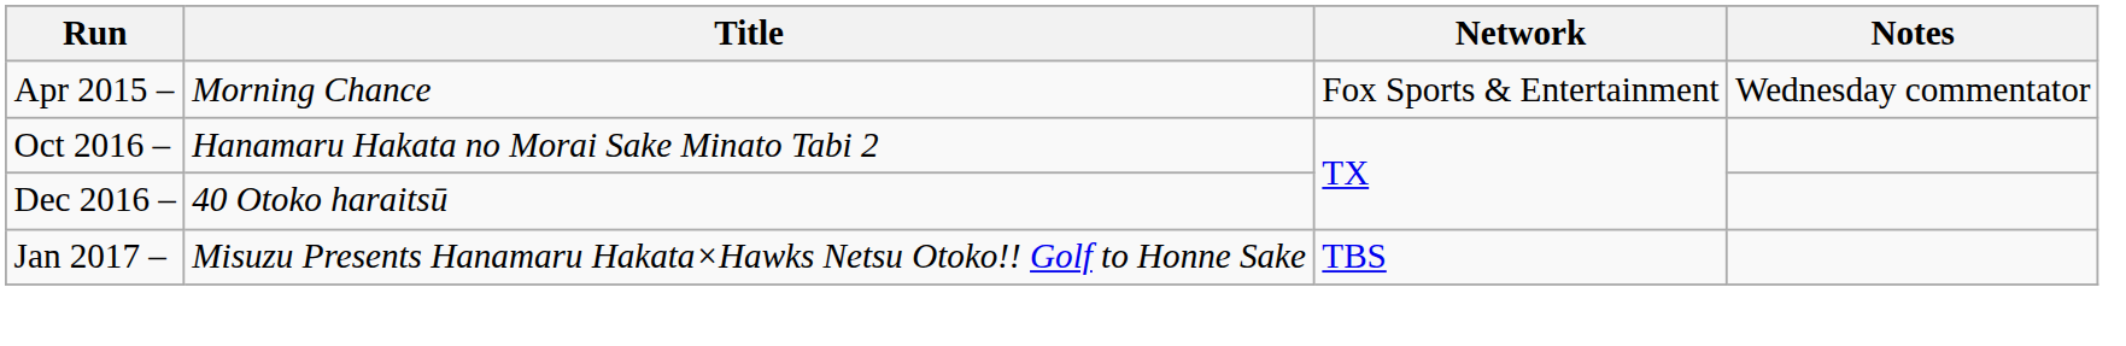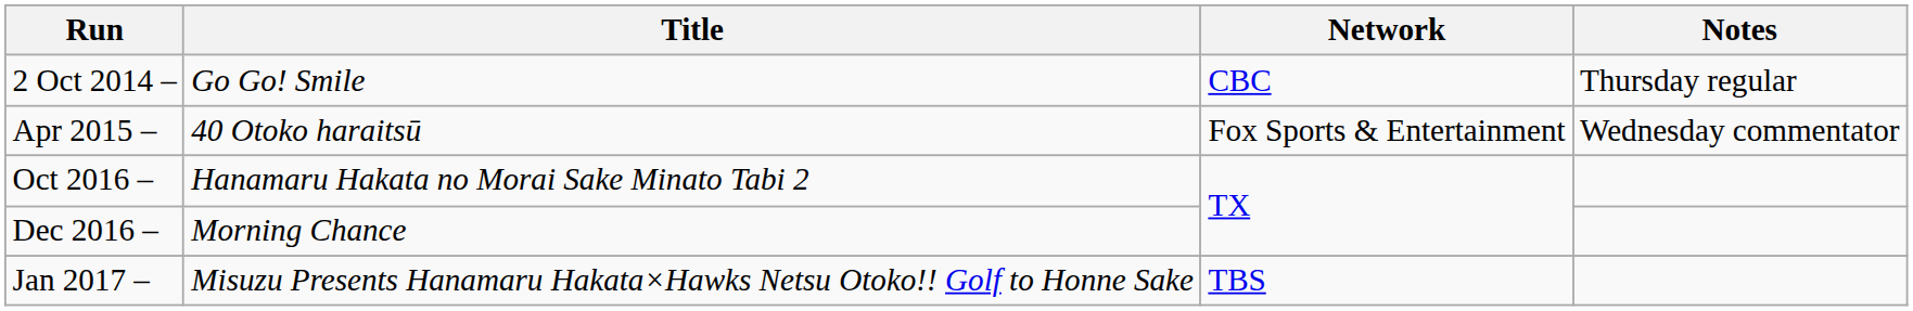+ row: 2 Oct 2014 – | Go Go! Smile | CBC | Thursday regular
Apr 2015 – | Title: Morning Chance -> 40 Otoko haraitsū
Dec 2016 – | Title: 40 Otoko haraitsū -> Morning Chance
